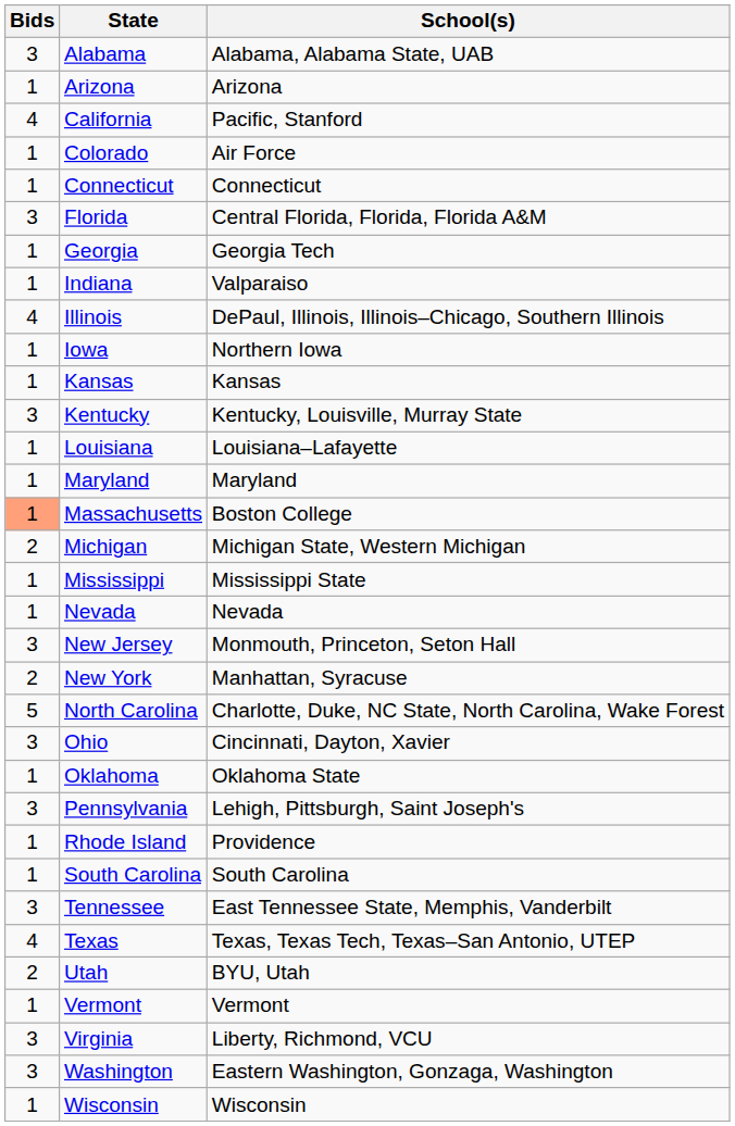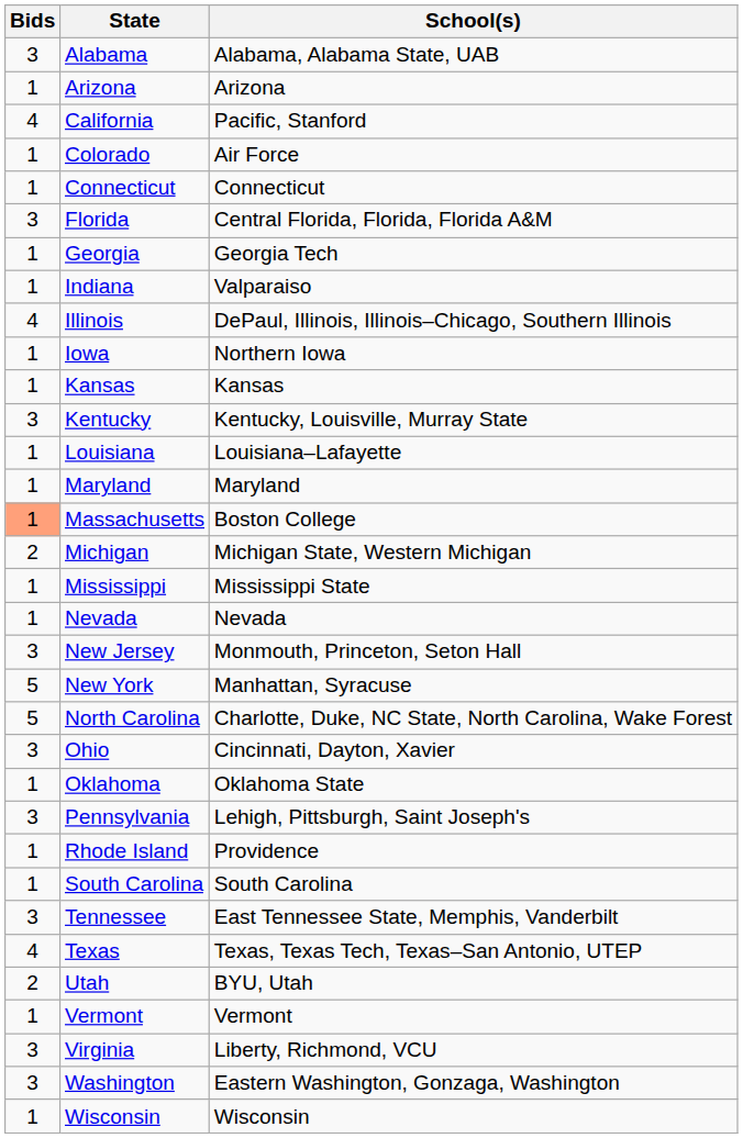New York | Bids: 2 -> 5
